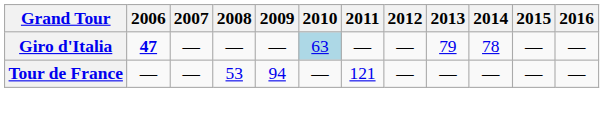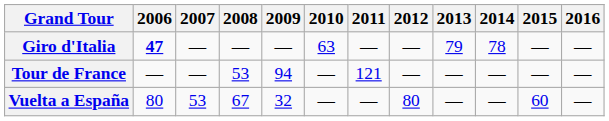Giro d'Italia | 2010: lightblue background -> no background
+ row: Vuelta a España | 80 | 53 | 67 | 32 | — | — | 80 | — | — | 60 | —
